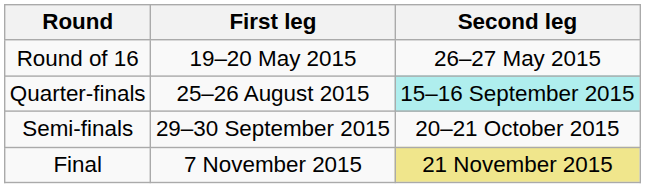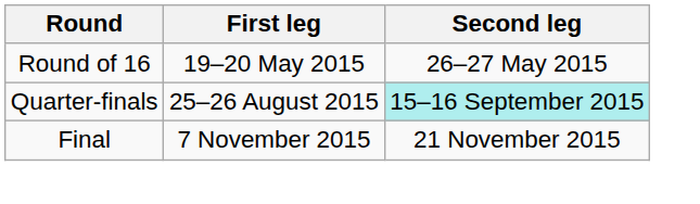- row: Semi-finals | 29–30 September 2015 | 20–21 October 2015
Final | Second leg: khaki background -> no background
